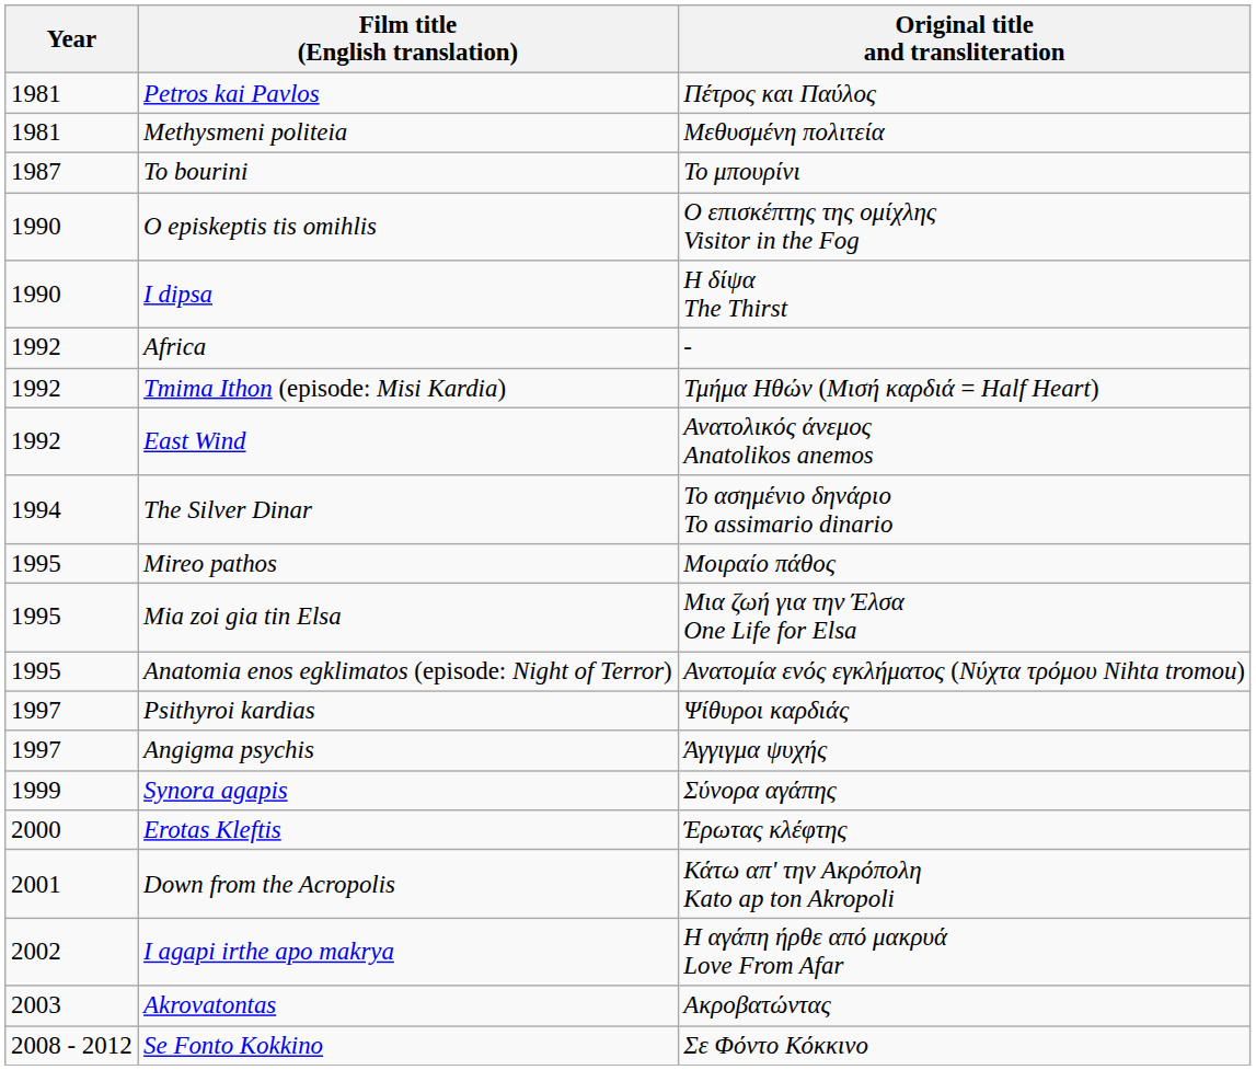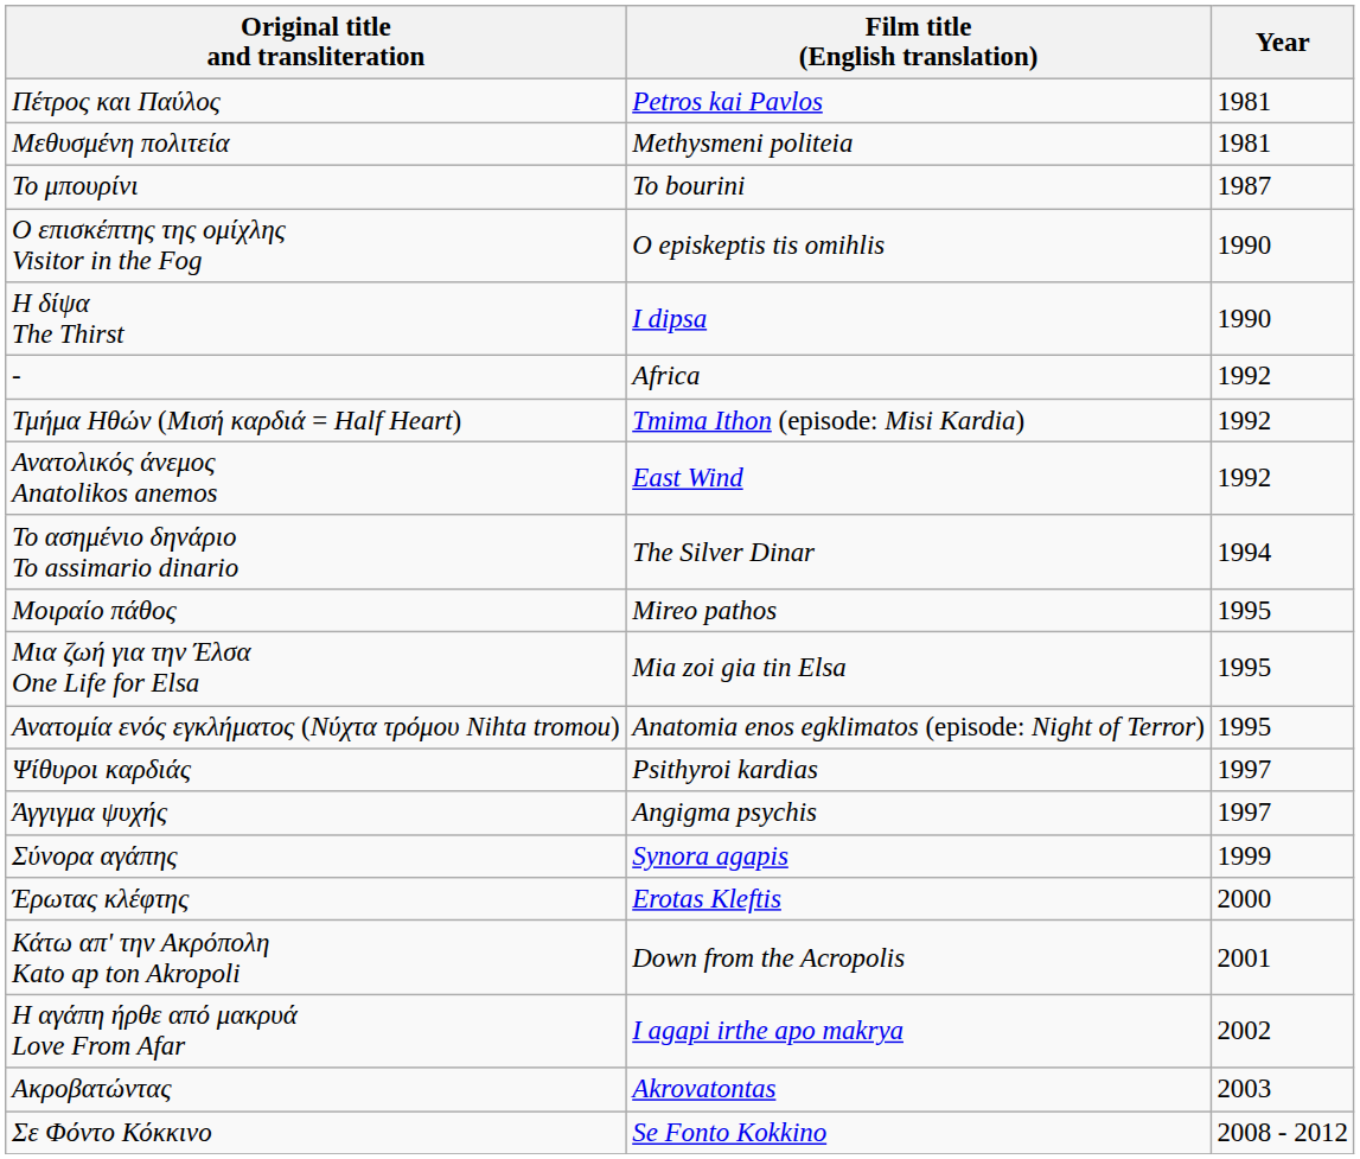columns swapped: Year <-> Original title and transliteration
